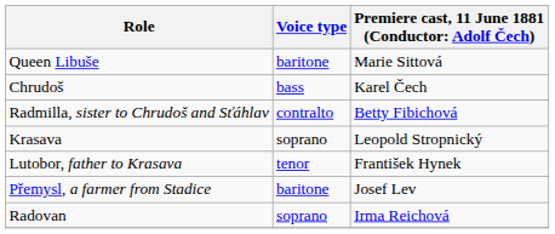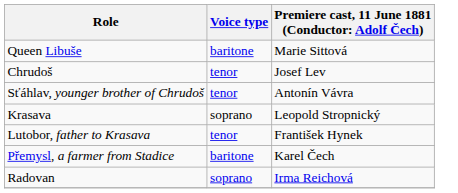Chrudoš | Voice type: bass -> tenor
Chrudoš | column 3: Karel Čech -> Josef Lev
+ row: Sťáhlav, younger brother of Chrudoš | tenor | Antonín Vávra
- row: Radmilla, sister to Chrudoš and Sťáhlav | contralto | Betty Fibichová
Přemysl, a farmer from Stadice | column 3: Josef Lev -> Karel Čech
